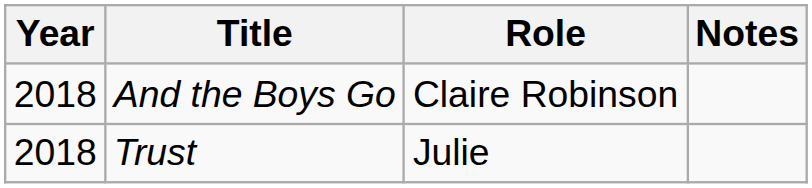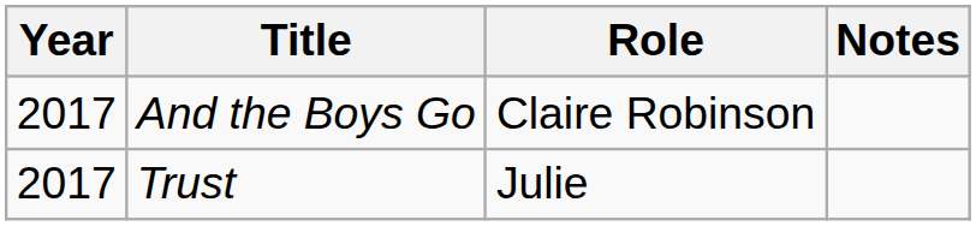And the Boys Go | Year: 2018 -> 2017
Trust | Year: 2018 -> 2017
